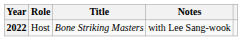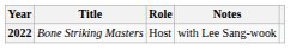columns swapped: Title <-> Role
